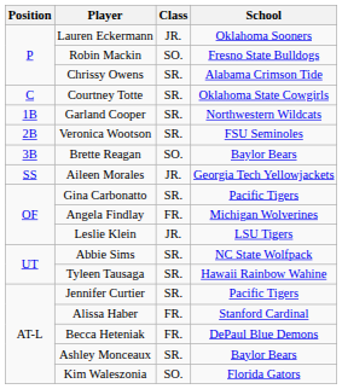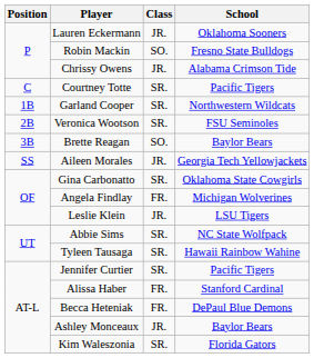Chrissy Owens | Class: SR. -> JR.
Courtney Totte | School: Oklahoma State Cowgirls -> Pacific Tigers
Gina Carbonatto | School: Pacific Tigers -> Oklahoma State Cowgirls
Ashley Monceaux | Class: SR. -> JR.
Kim Waleszonia | Class: SO. -> SR.
